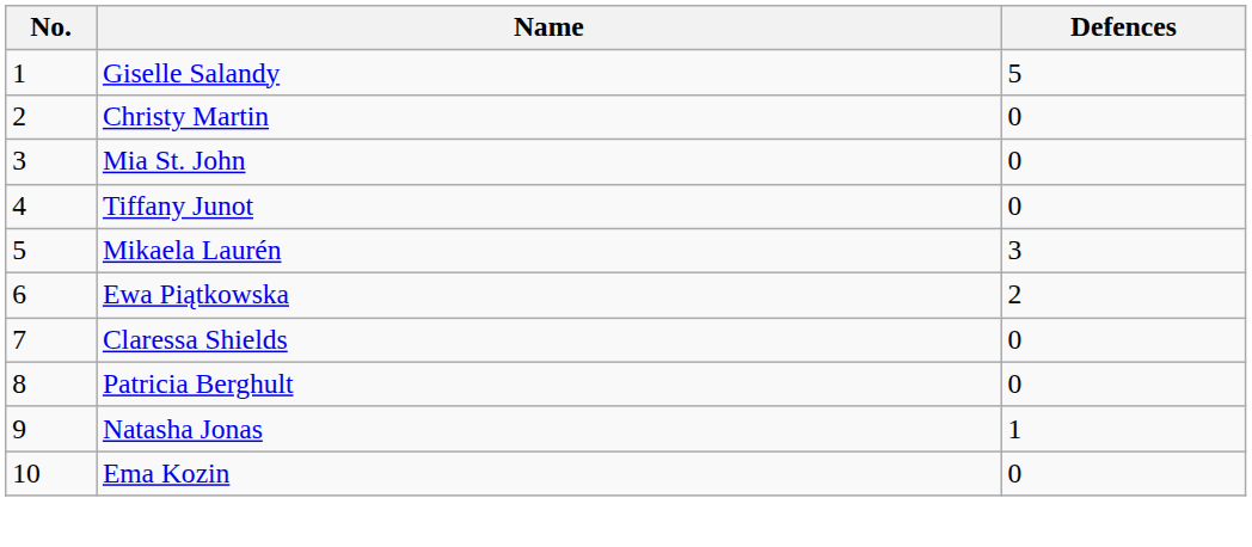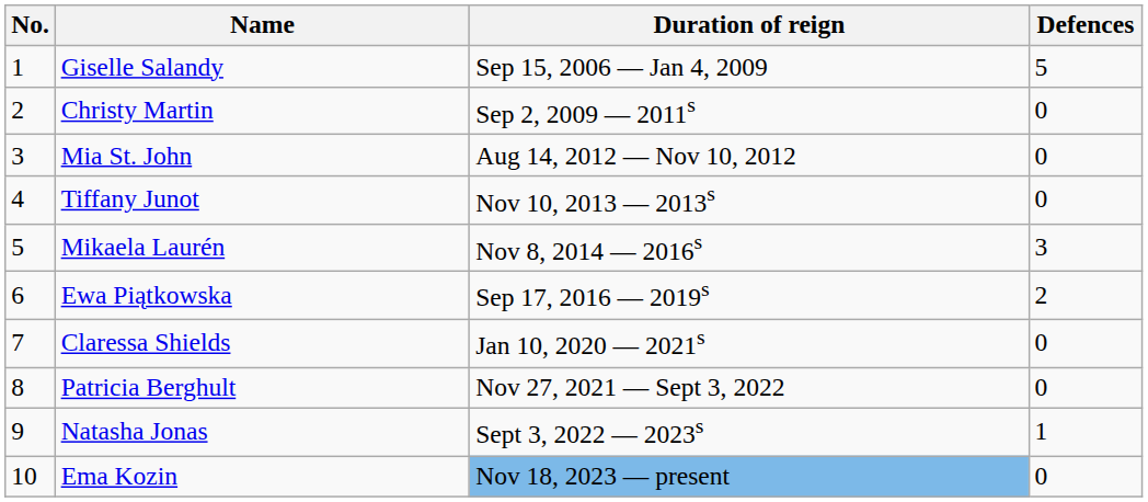+ column: Duration of reign | Sep 15, 2006 — Jan 4, 2009 | Sep 2, 2009 — 2011s | Aug 14, 2012 — Nov 10, 2012 | Nov 10, 2013 — 2013s | Nov 8, 2014 — 2016s | Sep 17, 2016 — 2019s | Jan 10, 2020 — 2021s | Nov 27, 2021 — Sept 3, 2022 | Sept 3, 2022 — 2023s | Nov 18, 2023 — present
